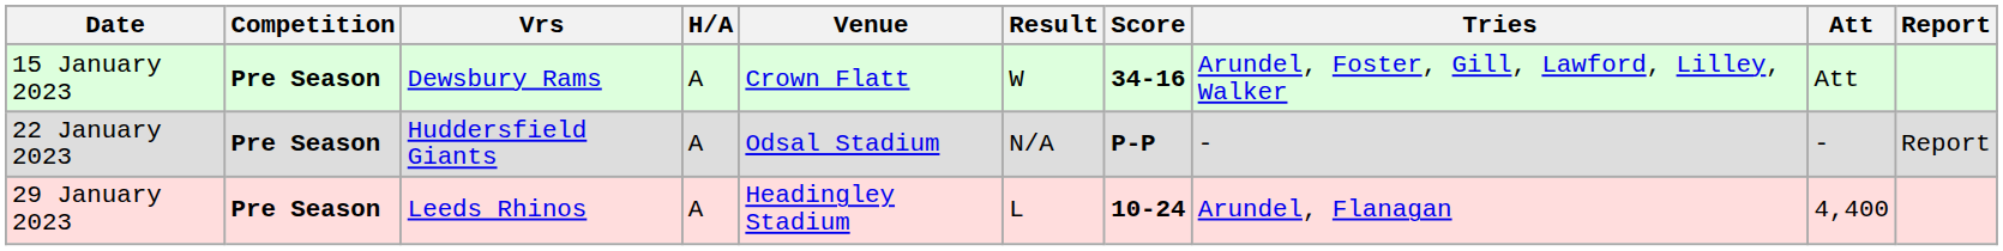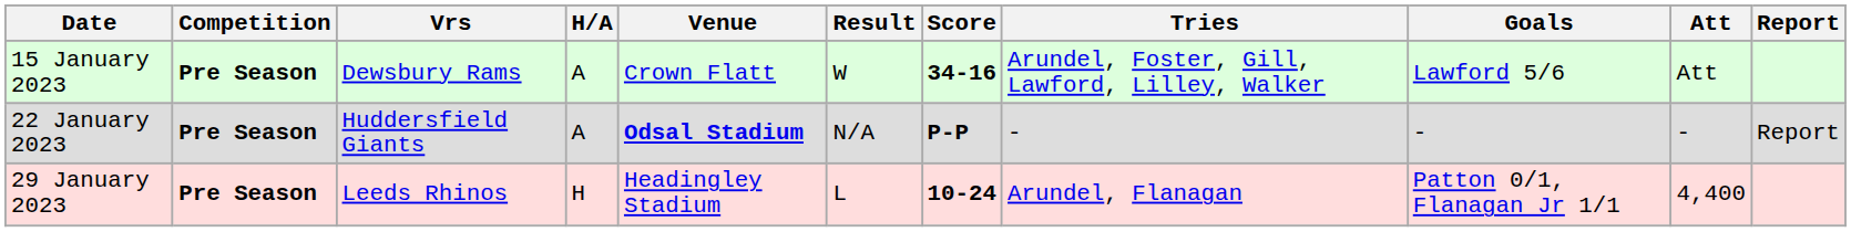+ column: Goals | Lawford 5/6 | - | Patton 0/1, Flanagan Jr 1/1
22 January 2023 | Venue: normal -> bold
29 January 2023 | H/A: A -> H
